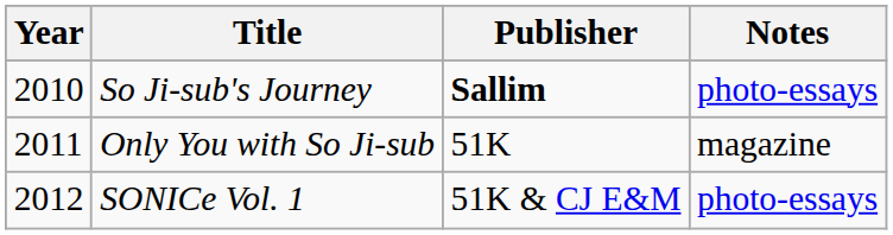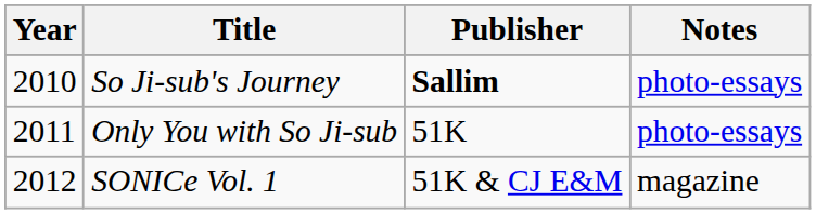Only You with So Ji-sub | Notes: magazine -> photo-essays
SONICe Vol. 1 | Notes: photo-essays -> magazine
